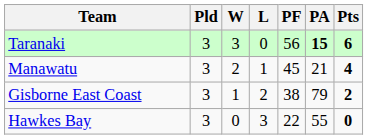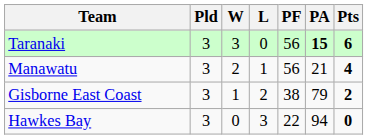Manawatu | PF: 45 -> 56
Hawkes Bay | PA: 55 -> 94
